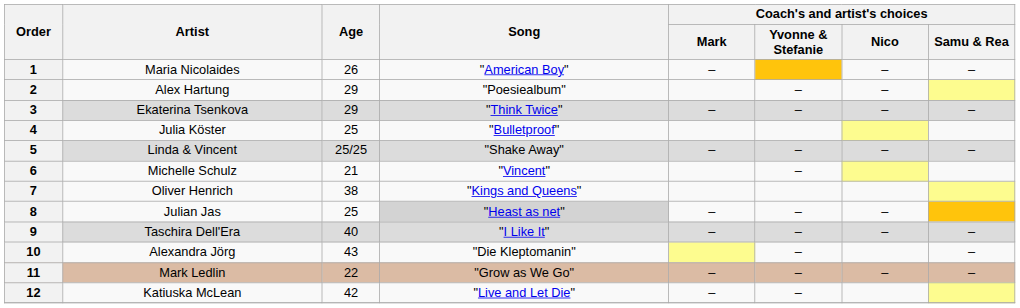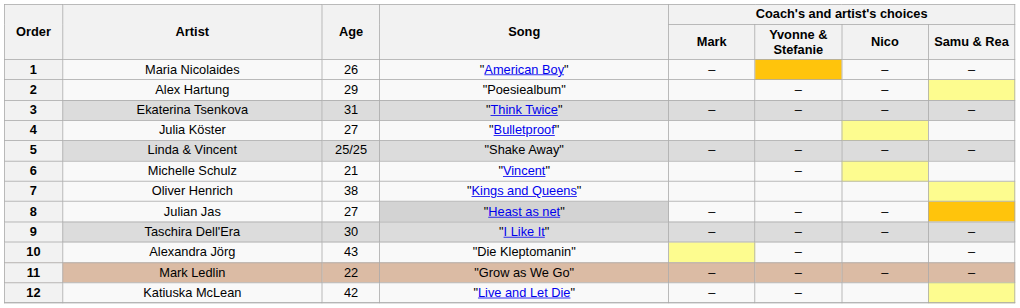3 | Age: 29 -> 31
4 | Age: 25 -> 27
8 | Age: 25 -> 27
9 | Age: 40 -> 30
